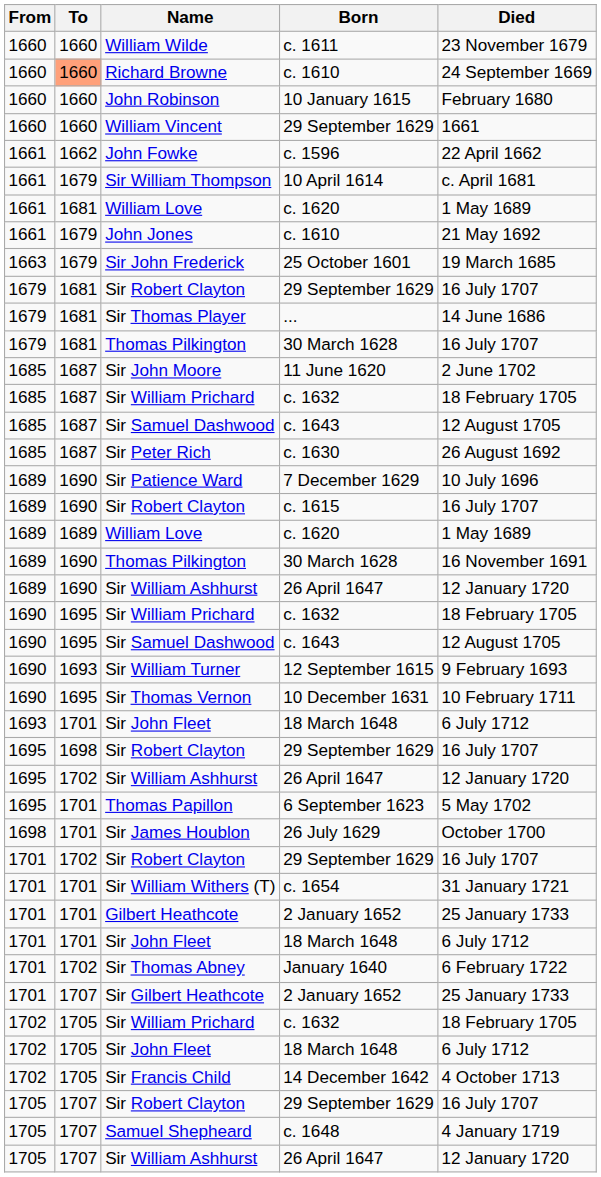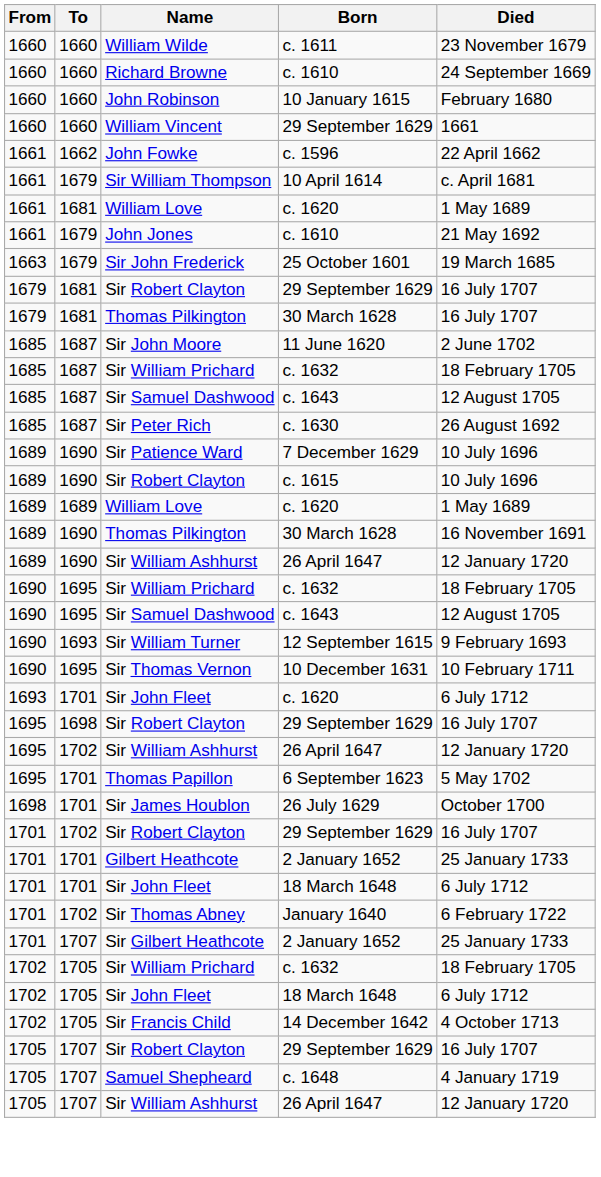Richard Browne | To: lightsalmon background -> no background
- row: 1679 | 1681 | Sir Thomas Player | ... | 14 June 1686
1689 / Sir Robert Clayton | Died: 16 July 1707 -> 10 July 1696
1693 / Sir John Fleet | Born: 18 March 1648 -> c. 1620
- row: 1701 | 1701 | Sir William Withers (T) | c. 1654 | 31 January 1721
